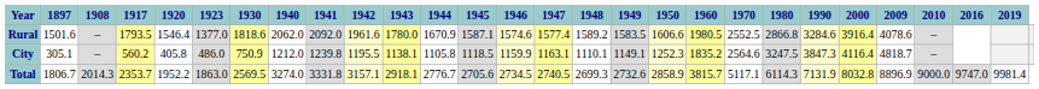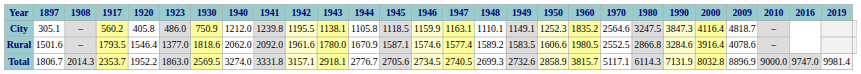rows swapped: City <-> Rural
